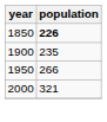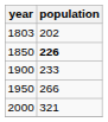+ row: 1803 | 202
1900 | population: 235 -> 233
